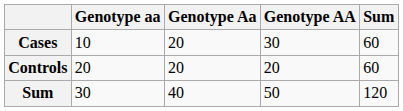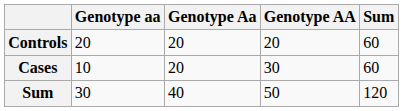rows swapped: Controls <-> Cases
